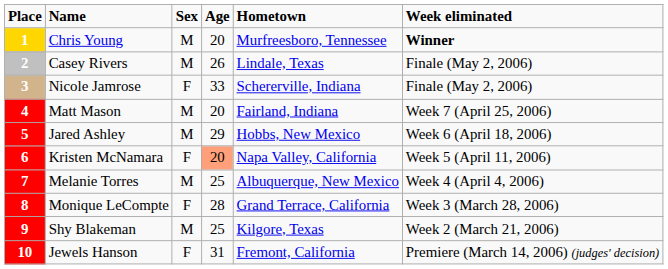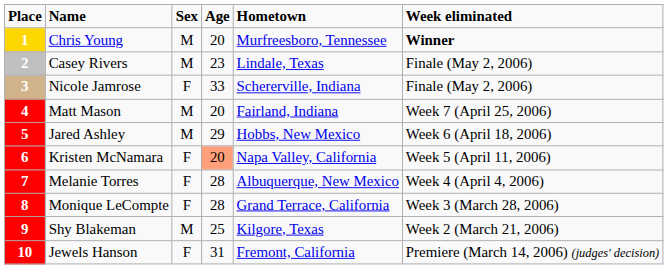Casey Rivers | Age: 26 -> 23
Melanie Torres | Sex: M -> F
Melanie Torres | Age: 25 -> 28
